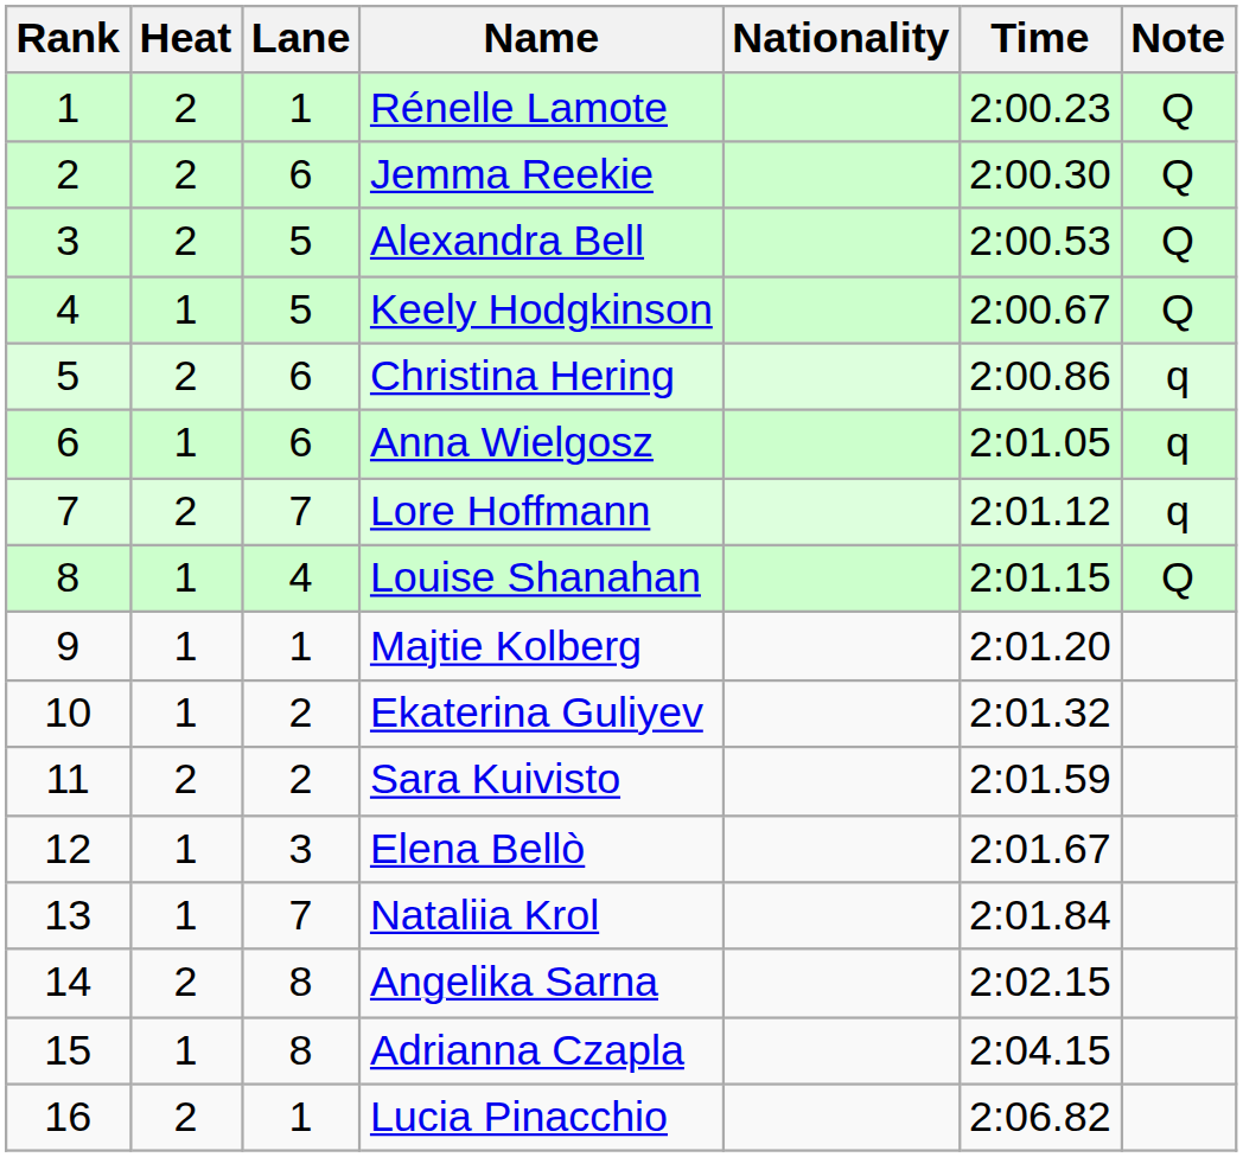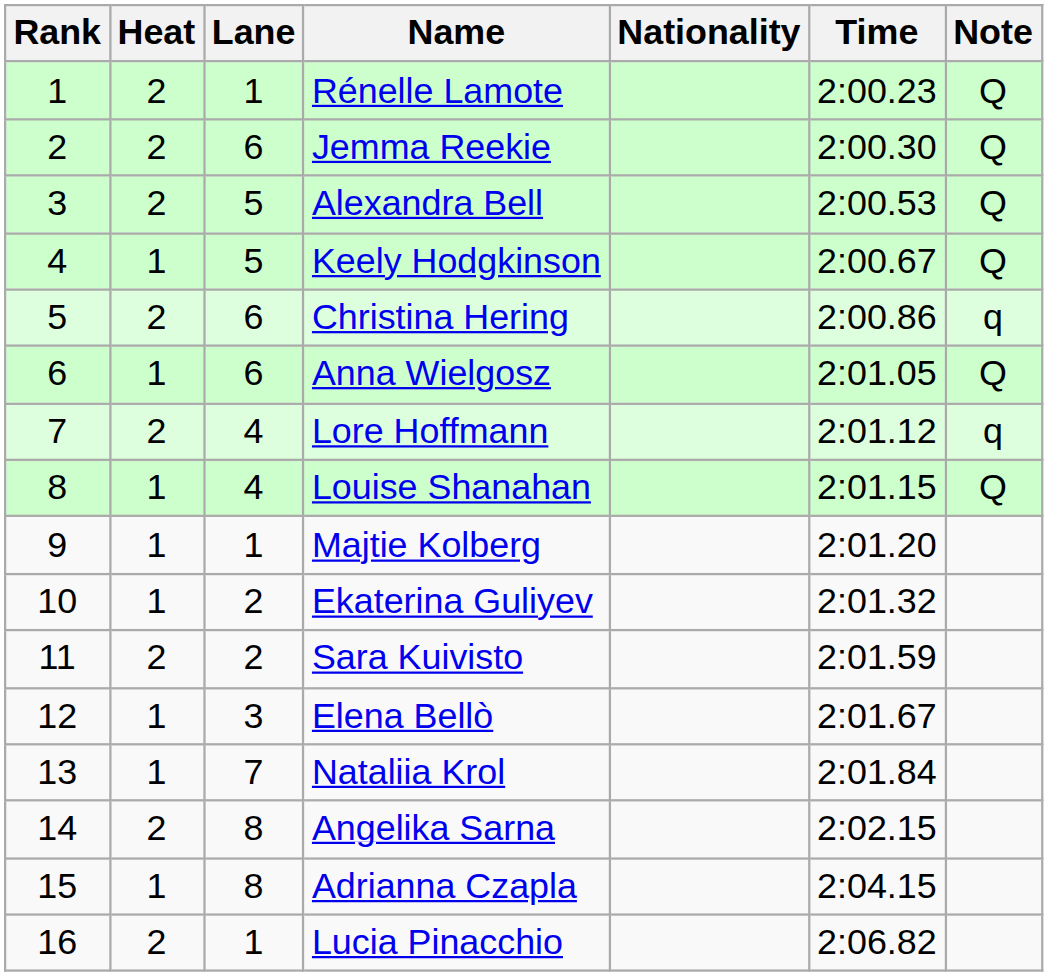Anna Wielgosz | Note: q -> Q
Lore Hoffmann | Lane: 7 -> 4
